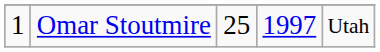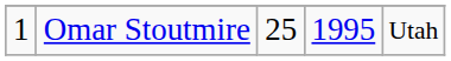Omar Stoutmire | column 4: 1997 -> 1995
